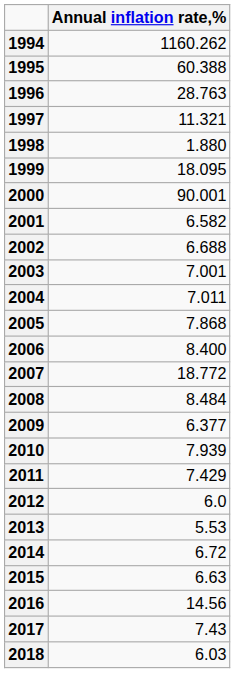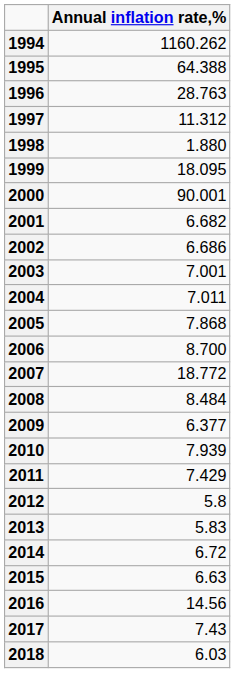1995 | Annual inflation rate,%: 60.388 -> 64.388
1997 | Annual inflation rate,%: 11.321 -> 11.312
2001 | Annual inflation rate,%: 6.582 -> 6.682
2002 | Annual inflation rate,%: 6.688 -> 6.686
2006 | Annual inflation rate,%: 8.400 -> 8.700
2012 | Annual inflation rate,%: 6.0 -> 5.8
2013 | Annual inflation rate,%: 5.53 -> 5.83
